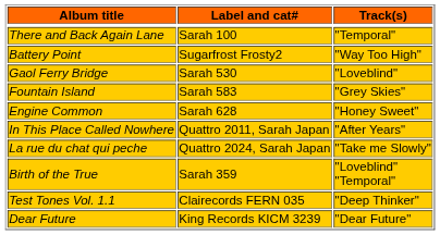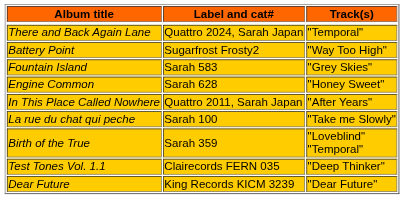There and Back Again Lane | Label and cat#: Sarah 100 -> Quattro 2024, Sarah Japan
- row: Gaol Ferry Bridge | Sarah 530 | "Loveblind"
La rue du chat qui peche | Label and cat#: Quattro 2024, Sarah Japan -> Sarah 100
